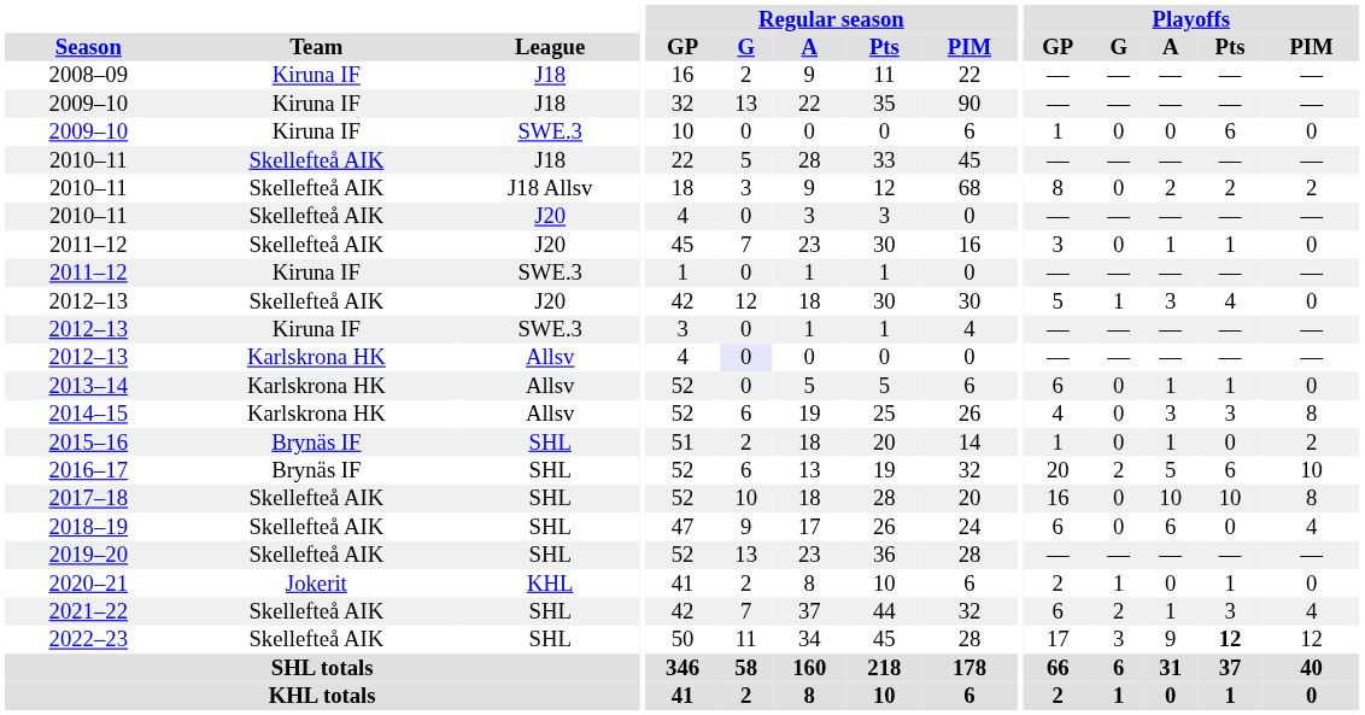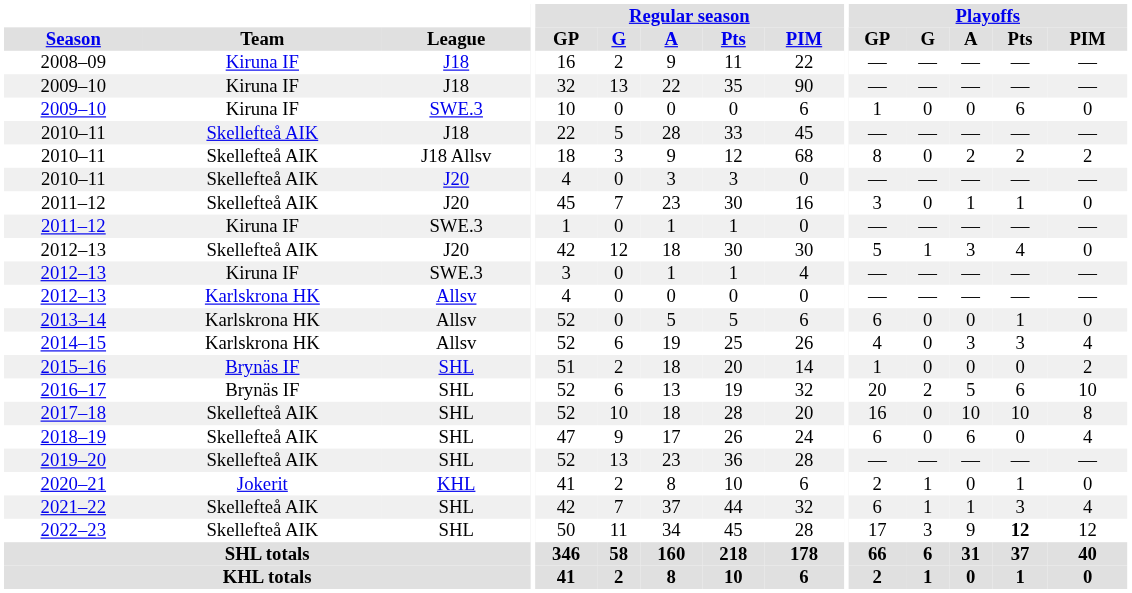2012–13 / Allsv | Regular season / G: lavender background -> no background
2013–14 | Playoffs / A: 1 -> 0
2014–15 | Playoffs / PIM: 8 -> 4
2015–16 | Playoffs / A: 1 -> 0
2021–22 | Playoffs / G: 2 -> 1
